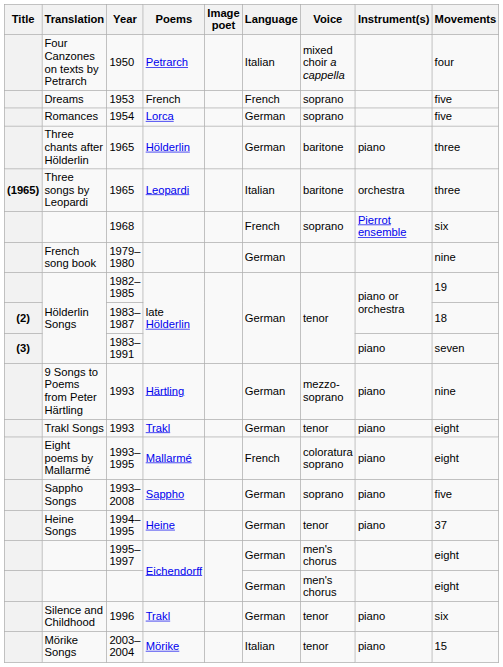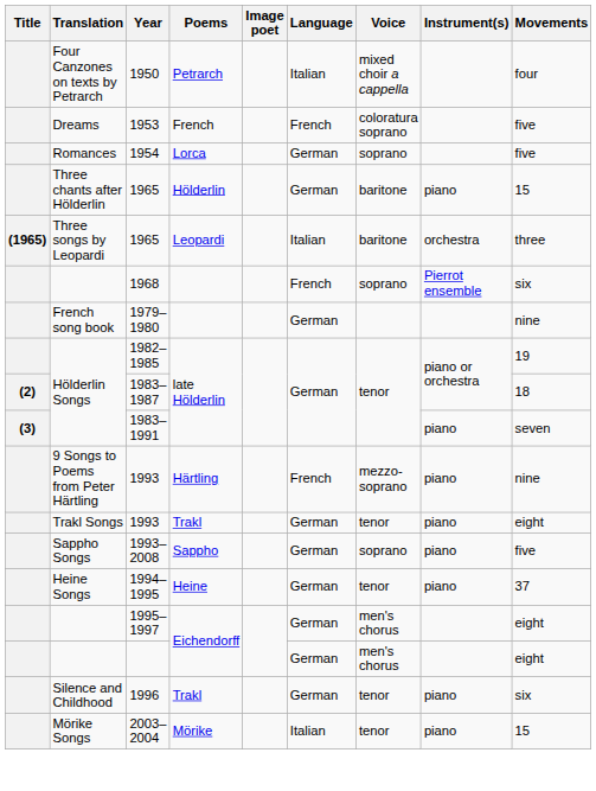1953 | Voice: soprano -> coloratura soprano
Three chants after Hölderlin / 1965 | Movements: three -> 15
9 Songs to Poems from Peter Härtling / 1993 | Language: German -> French
- row: Eight poems by Mallarmé | 1993–1995 | Mallarmé | French | coloratura soprano | piano | eight
